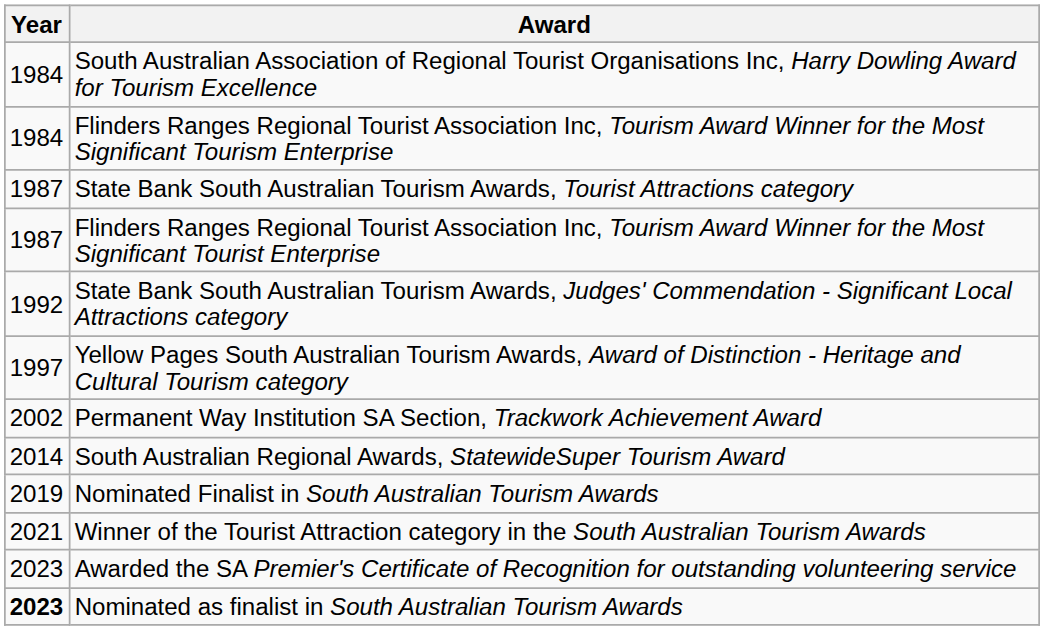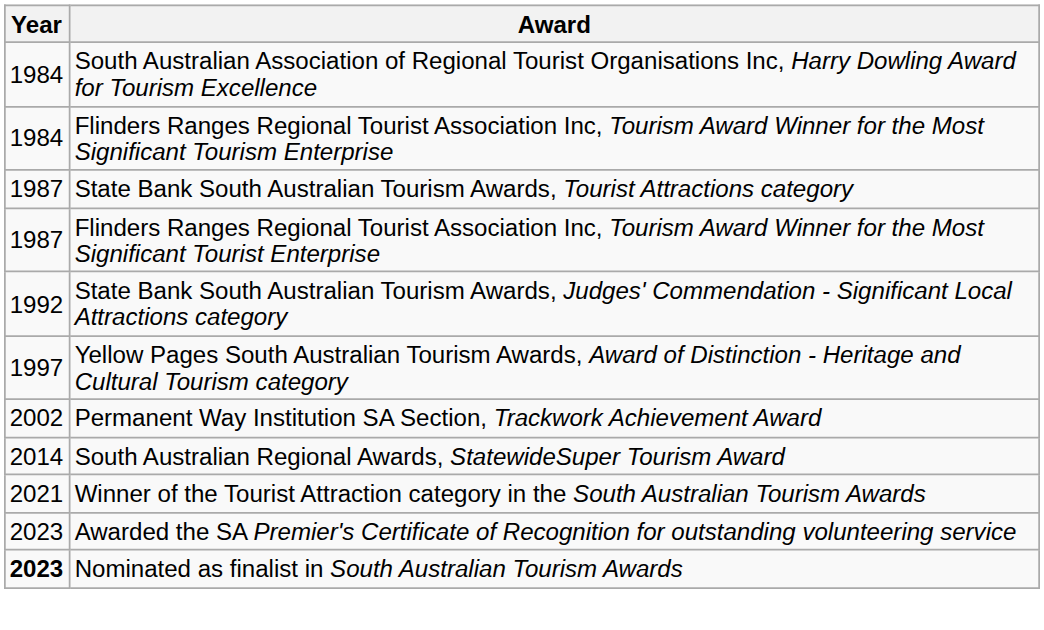- row: 2019 | Nominated Finalist in South Australian Tourism Awards
